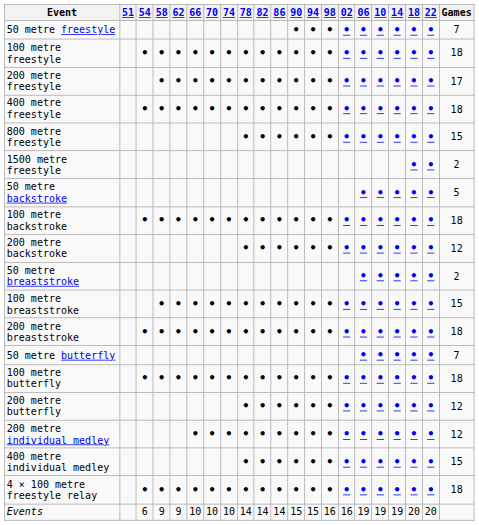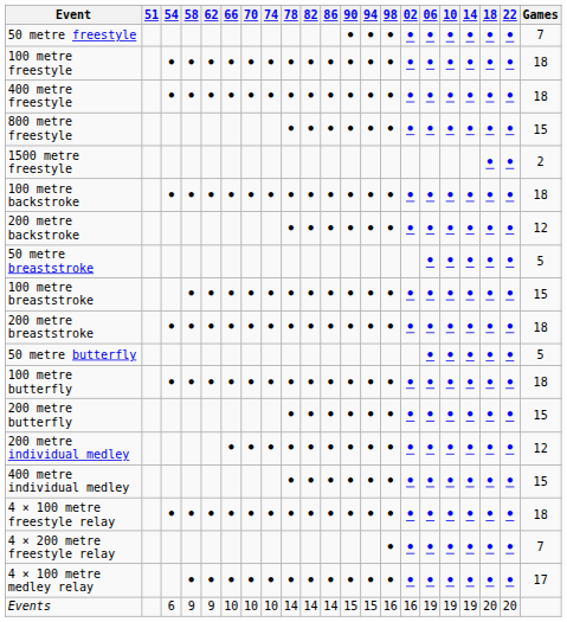- row: 200 metre freestyle | • | • | • | • | • | • | • | • | • | • | • | • | • | • | • | • | • | 17
- row: 50 metre backstroke | • | • | • | • | • | 5
50 metre breaststroke | Games: 2 -> 5
50 metre butterfly | Games: 7 -> 5
200 metre butterfly | Games: 12 -> 15
+ row: 4 × 200 metre freestyle relay | • | • | • | • | • | • | • | 7
+ row: 4 × 100 metre medley relay | • | • | • | • | • | • | • | • | • | • | • | • | • | • | • | • | • | 17
